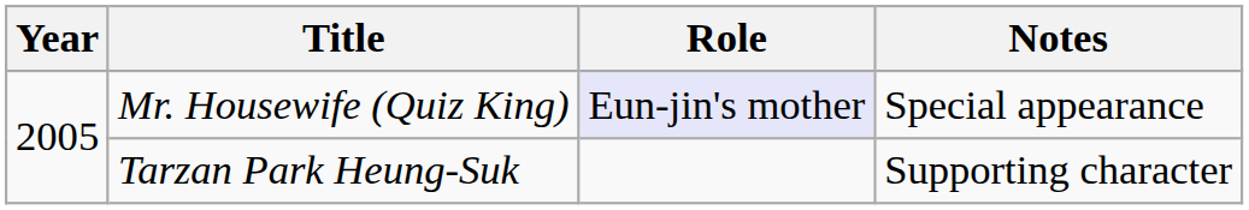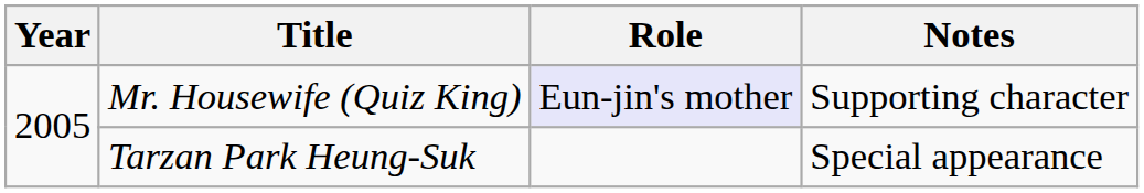Mr. Housewife (Quiz King) | Notes: Special appearance -> Supporting character
Tarzan Park Heung-Suk | Notes: Supporting character -> Special appearance
